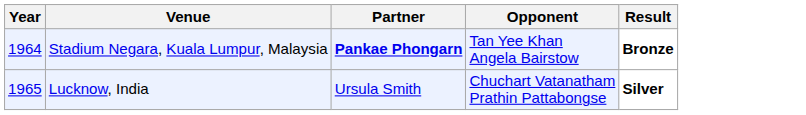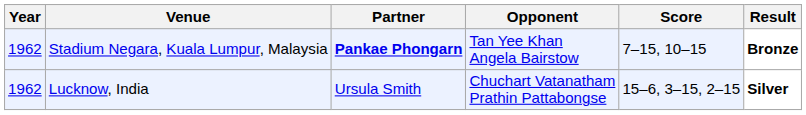+ column: Score | 7–15, 10–15 | 15–6, 3–15, 2–15
Stadium Negara, Kuala Lumpur, Malaysia | Year: 1964 -> 1962
Lucknow, India | Year: 1965 -> 1962
